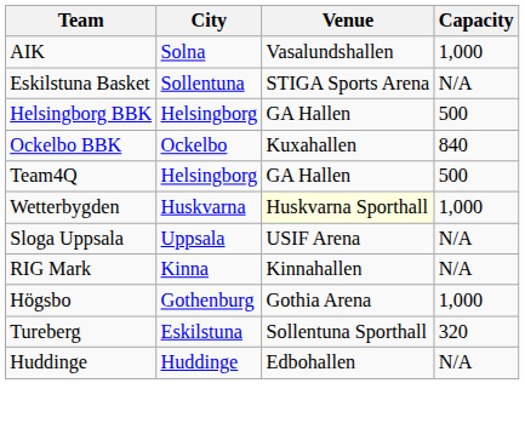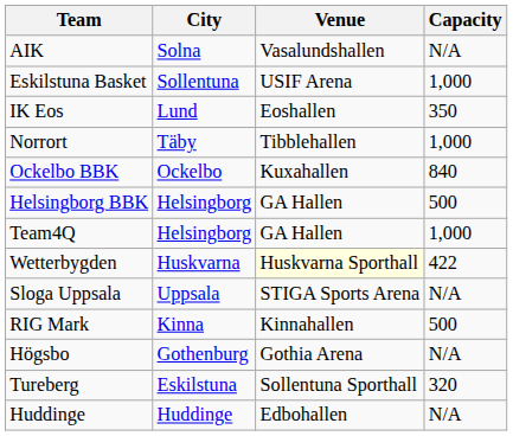AIK | Capacity: 1,000 -> N/A
Eskilstuna Basket | Venue: STIGA Sports Arena -> USIF Arena
Eskilstuna Basket | Capacity: N/A -> 1,000
+ row: IK Eos | Lund | Eoshallen | 350
+ row: Norrort | Täby | Tibblehallen | 1,000
rows swapped: Helsingborg BBK <-> Ockelbo BBK
Team4Q | Capacity: 500 -> 1,000
Wetterbygden | Capacity: 1,000 -> 422
Sloga Uppsala | Venue: USIF Arena -> STIGA Sports Arena
RIG Mark | Capacity: N/A -> 500
Högsbo | Capacity: 1,000 -> N/A
